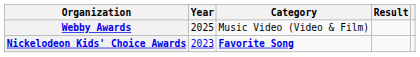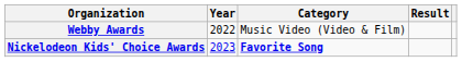Webby Awards | Year: 2025 -> 2022
